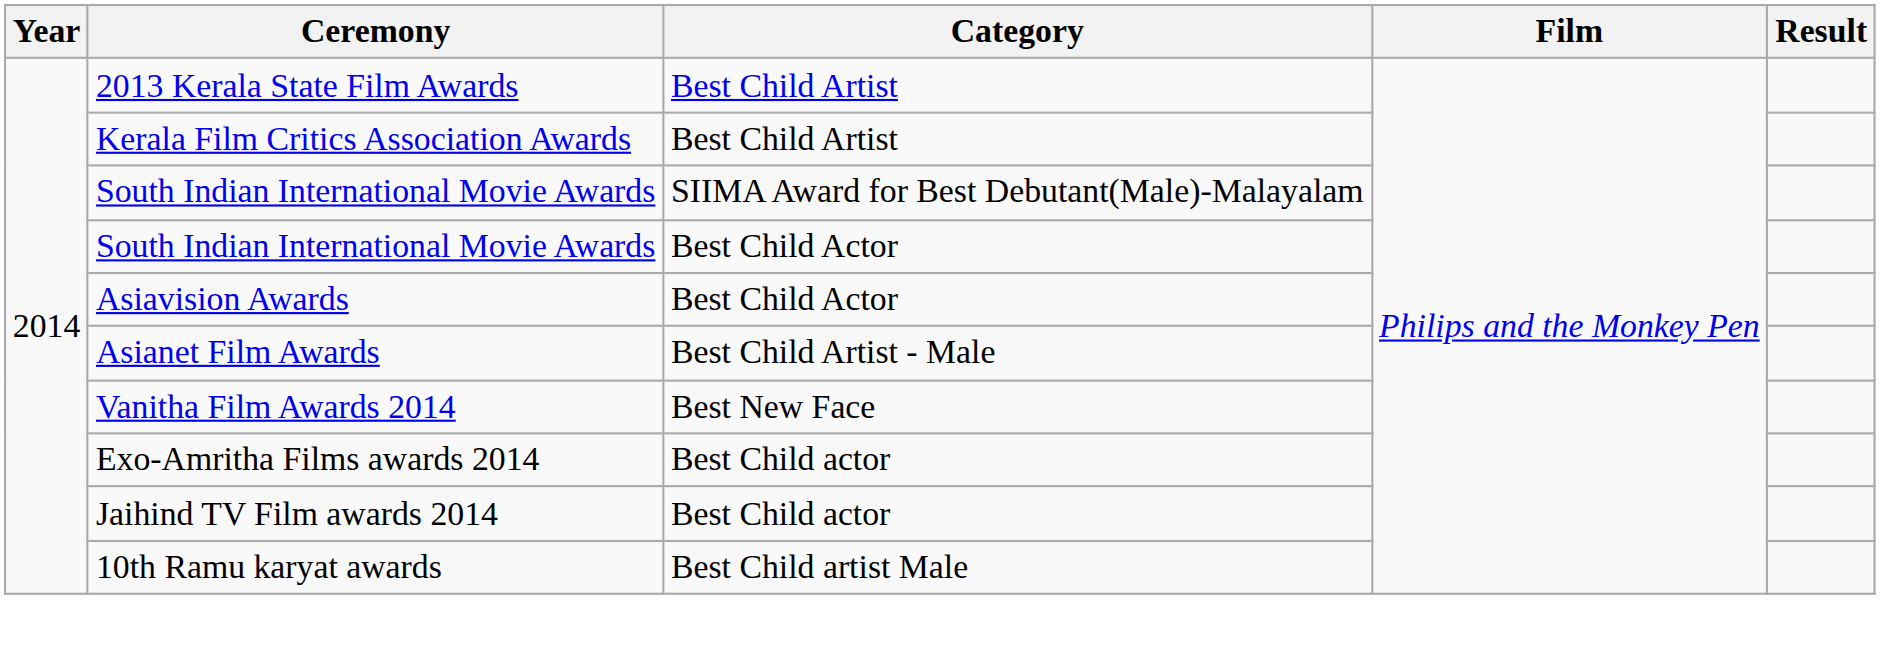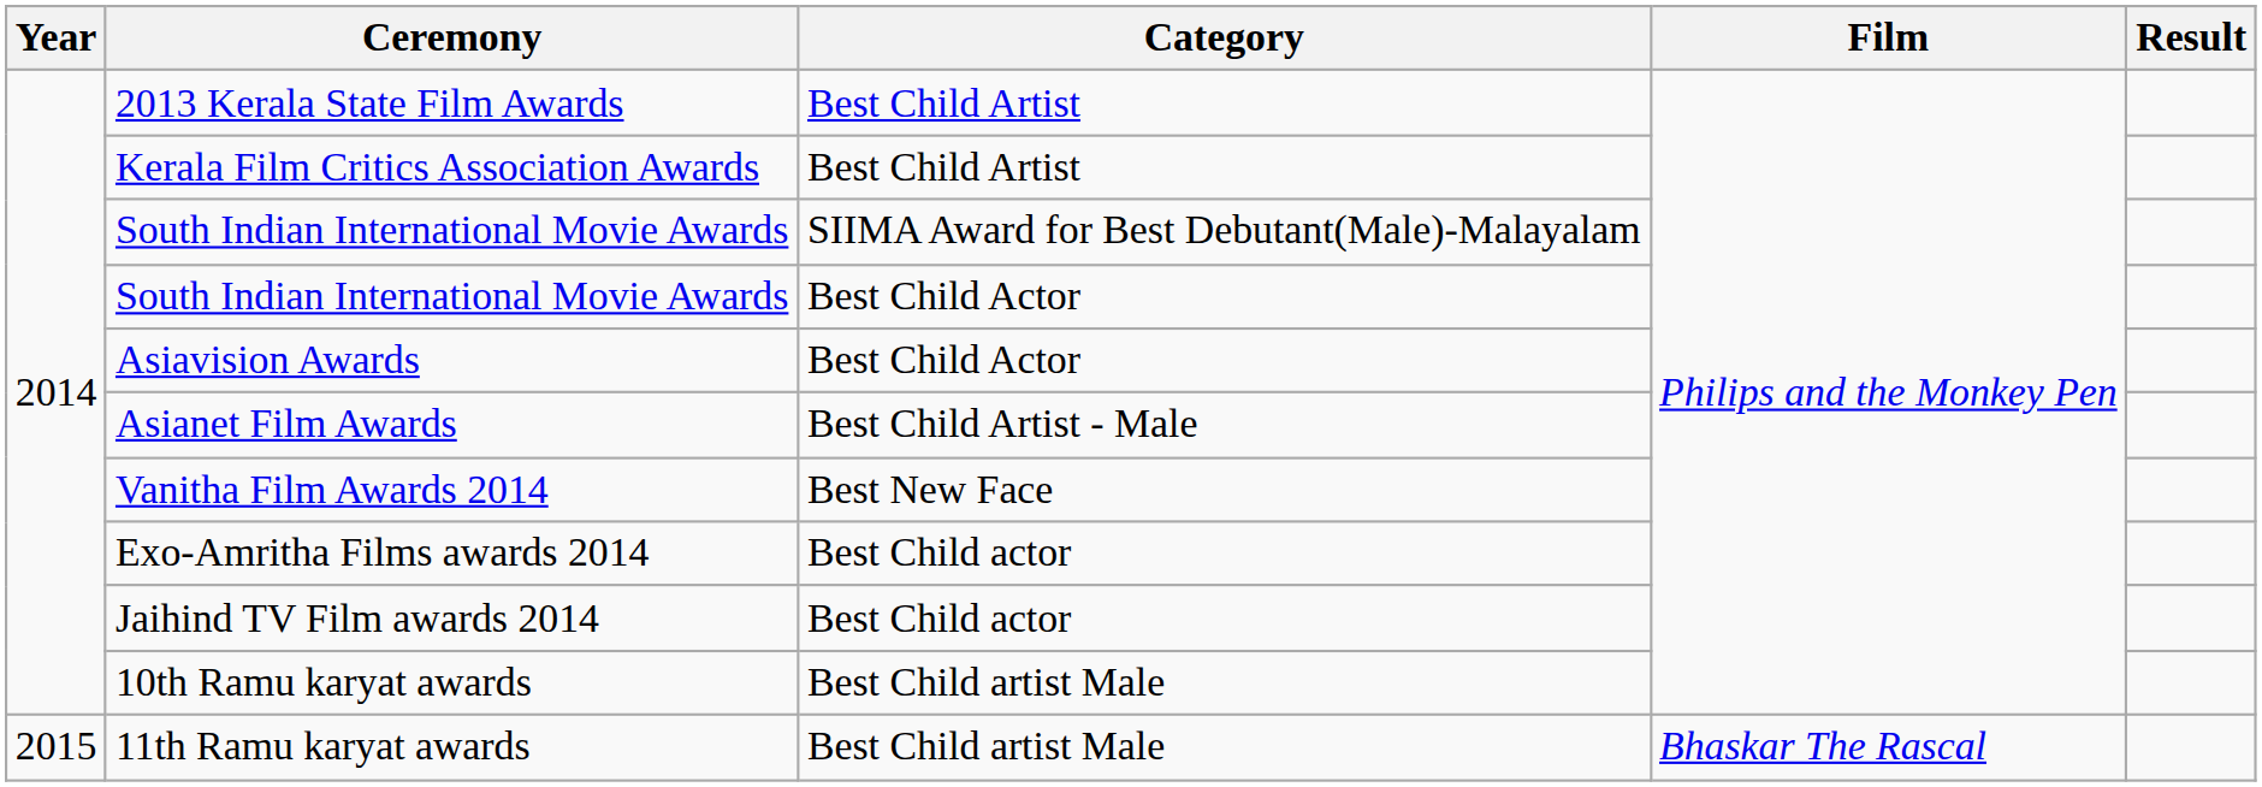+ row: 2015 | 11th Ramu karyat awards | Best Child artist Male | Bhaskar The Rascal
